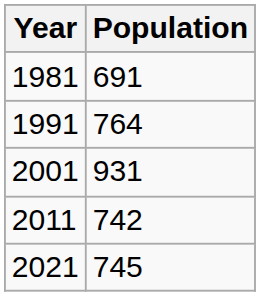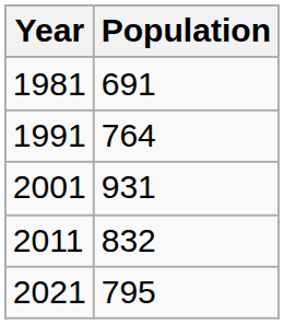2011 | Population: 742 -> 832
2021 | Population: 745 -> 795
